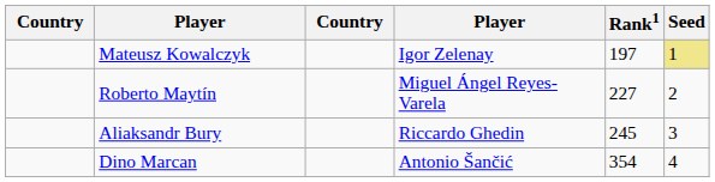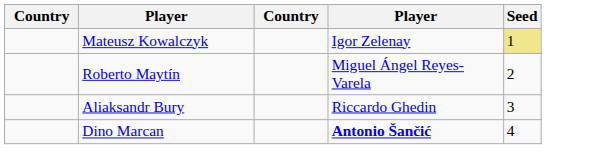- column: Rank1 | 197 | 227 | 245 | 354
Dino Marcan | column 4: normal -> bold
